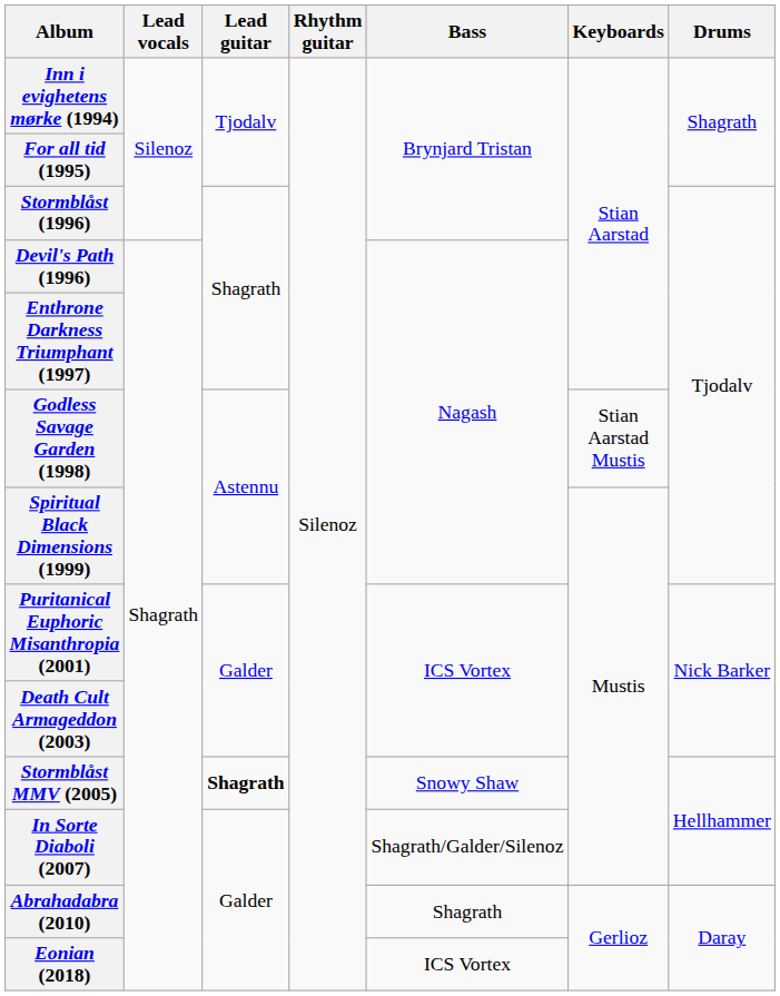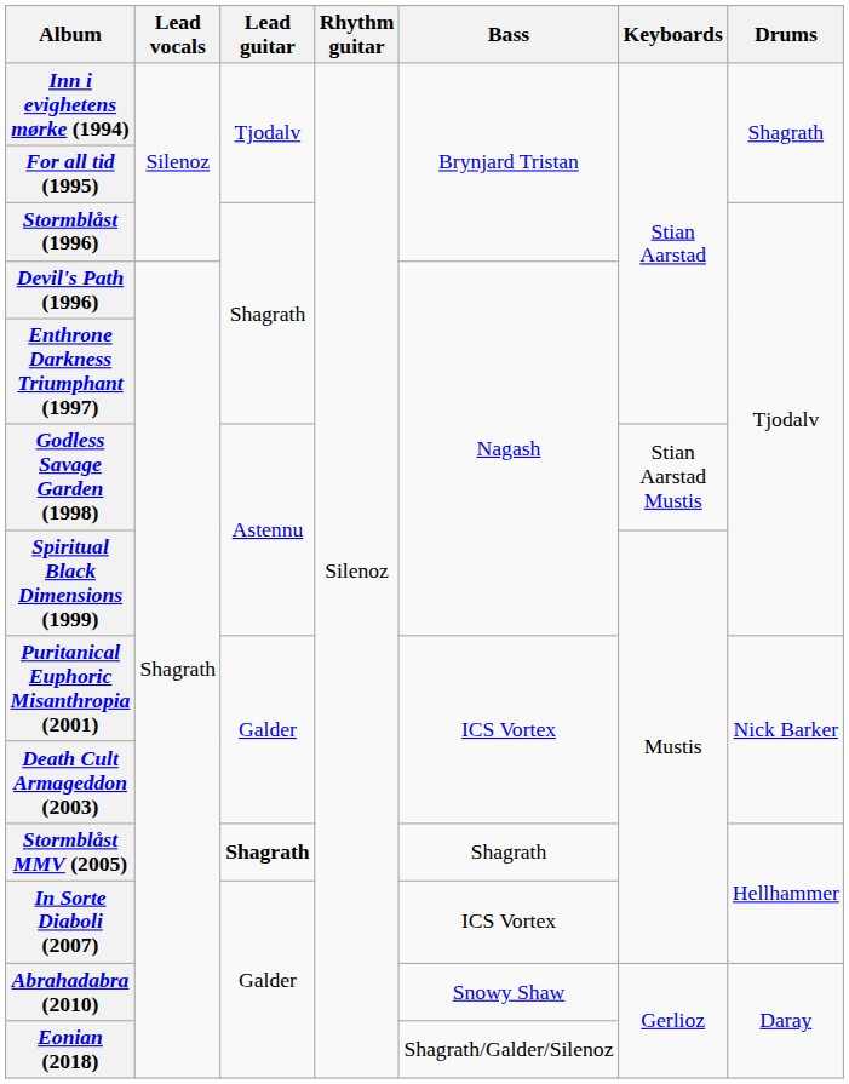Stormblåst MMV (2005) | Bass: Snowy Shaw -> Shagrath
In Sorte Diaboli (2007) | Bass: Shagrath/Galder/Silenoz -> ICS Vortex
Abrahadabra (2010) | Bass: Shagrath -> Snowy Shaw
Eonian (2018) | Bass: ICS Vortex -> Shagrath/Galder/Silenoz
